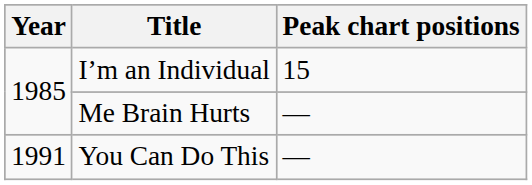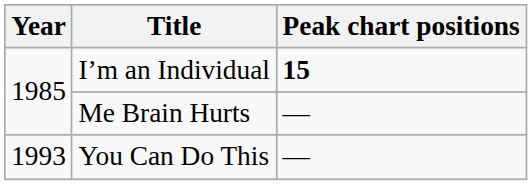I’m an Individual | Peak chart positions: normal -> bold
You Can Do This | Year: 1991 -> 1993
